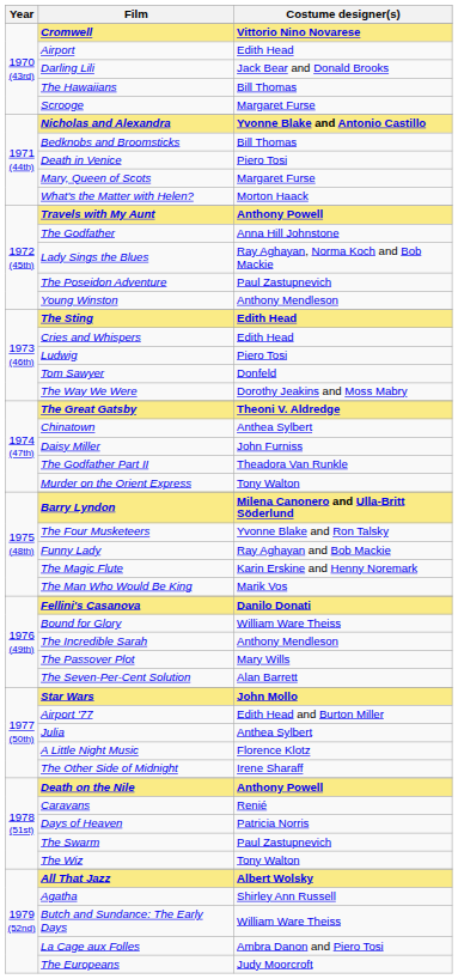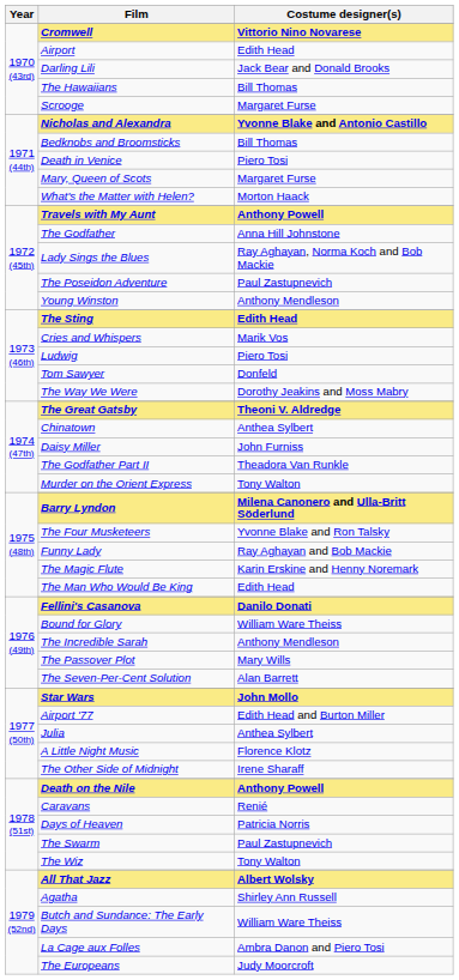Cries and Whispers | Costume designer(s): Edith Head -> Marik Vos
The Man Who Would Be King | Costume designer(s): Marik Vos -> Edith Head
